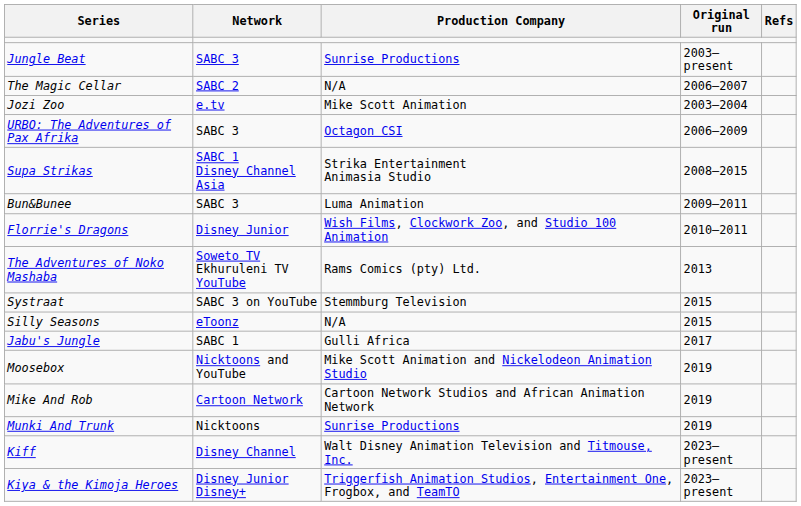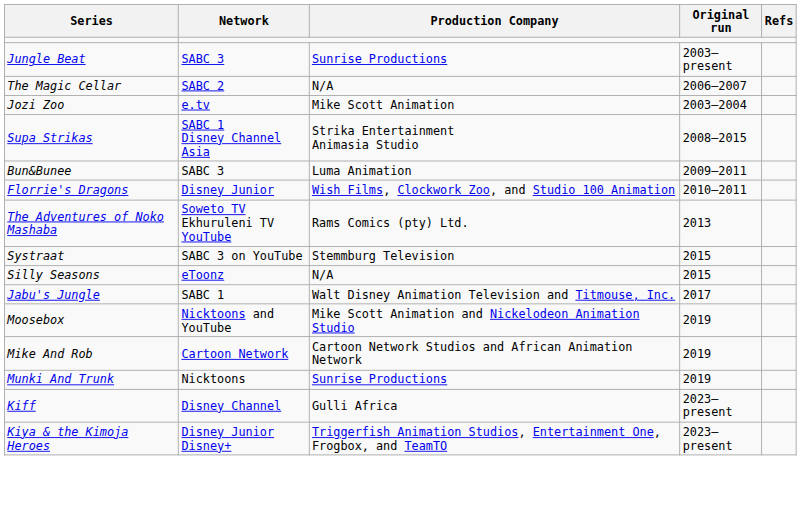- row: URBO: The Adventures of Pax Afrika | SABC 3 | Octagon CSI | 2006–2009
Jabu's Jungle | Production Company: Gulli Africa -> Walt Disney Animation Television and Titmouse, Inc.
Kiff | Production Company: Walt Disney Animation Television and Titmouse, Inc. -> Gulli Africa
